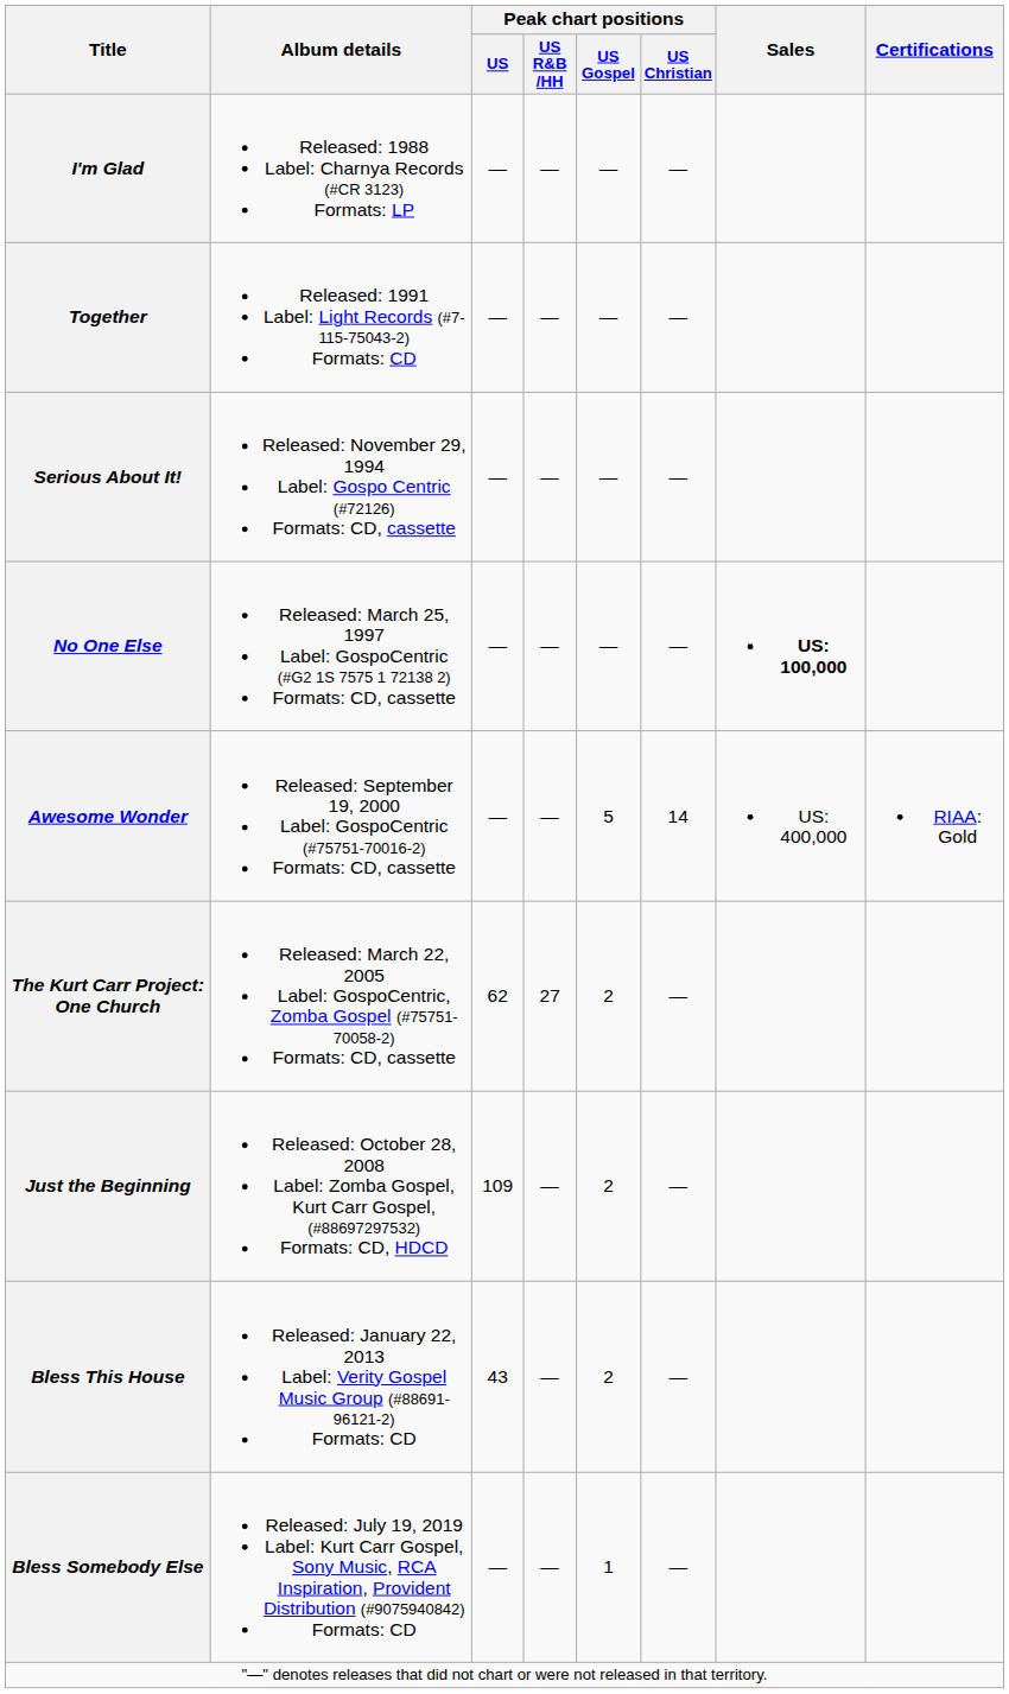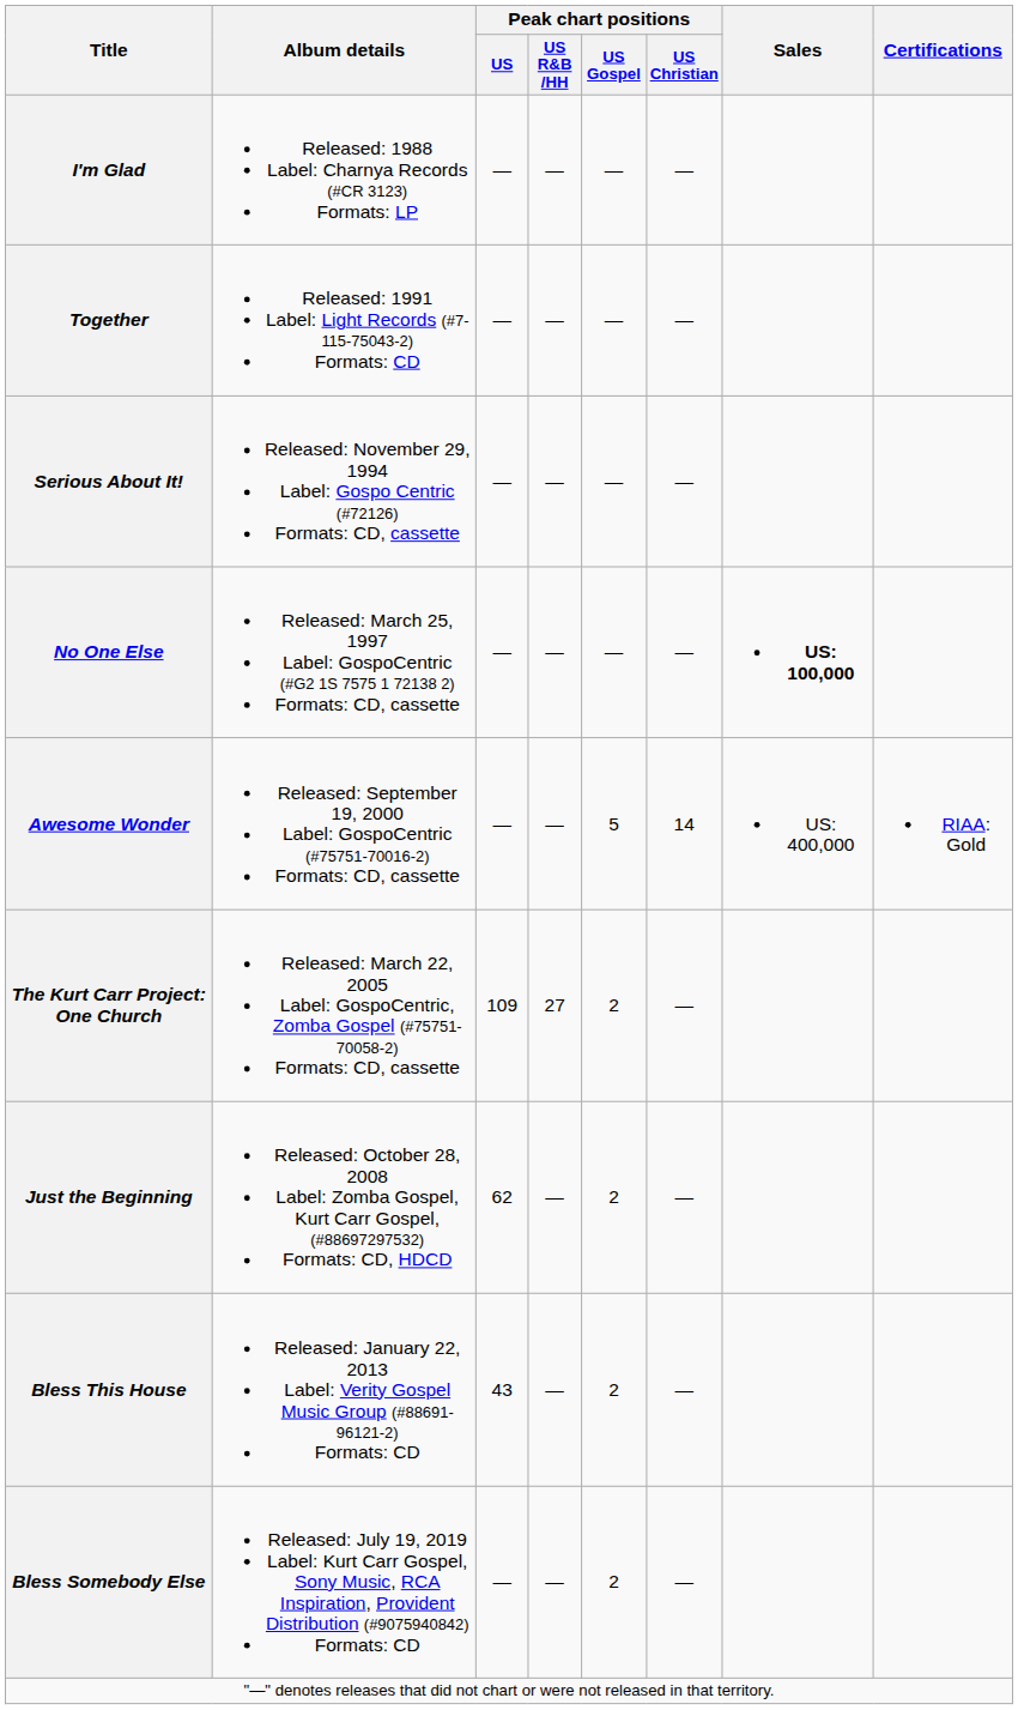The Kurt Carr Project: One Church | Peak chart positions / US: 62 -> 109
Just the Beginning | Peak chart positions / US: 109 -> 62
Bless Somebody Else | Peak chart positions / US Gospel: 1 -> 2
